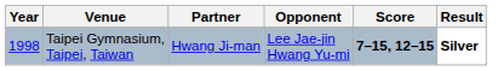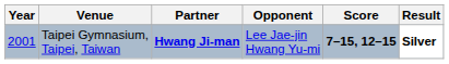Taipei Gymnasium, Taipei, Taiwan | Year: 1998 -> 2001
Taipei Gymnasium, Taipei, Taiwan | Partner: normal -> bold
